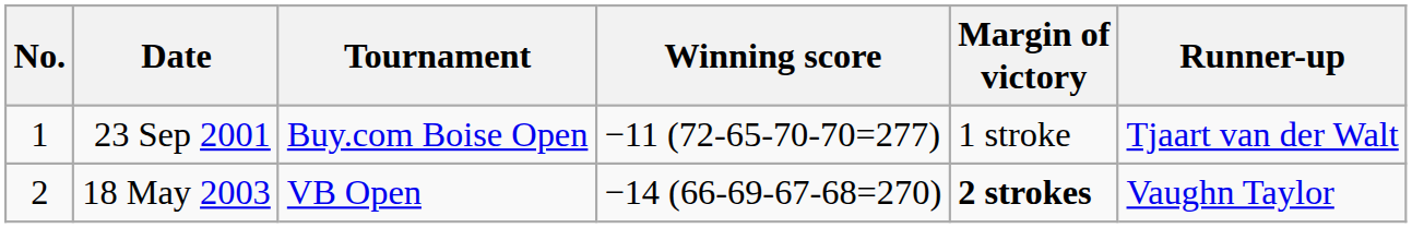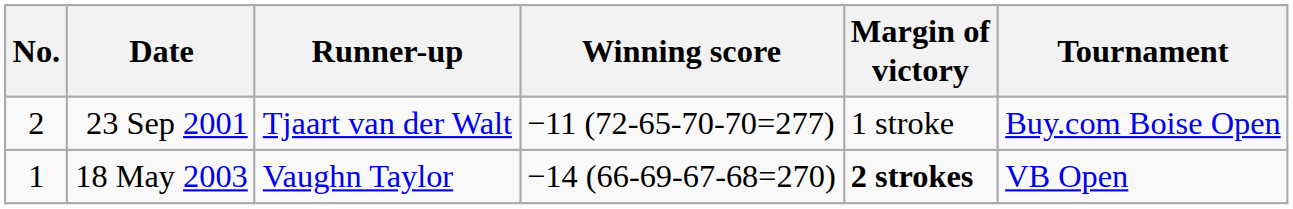columns swapped: Tournament <-> Runner-up
23 Sep 2001 | No.: 1 -> 2
18 May 2003 | No.: 2 -> 1
